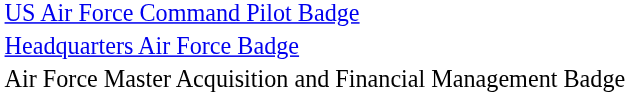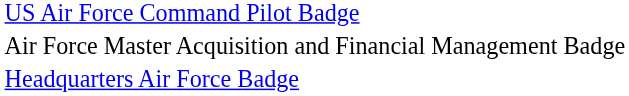rows swapped: Air Force Master Acquisition and Financial Management Badge <-> Headquarters Air Force Badge
